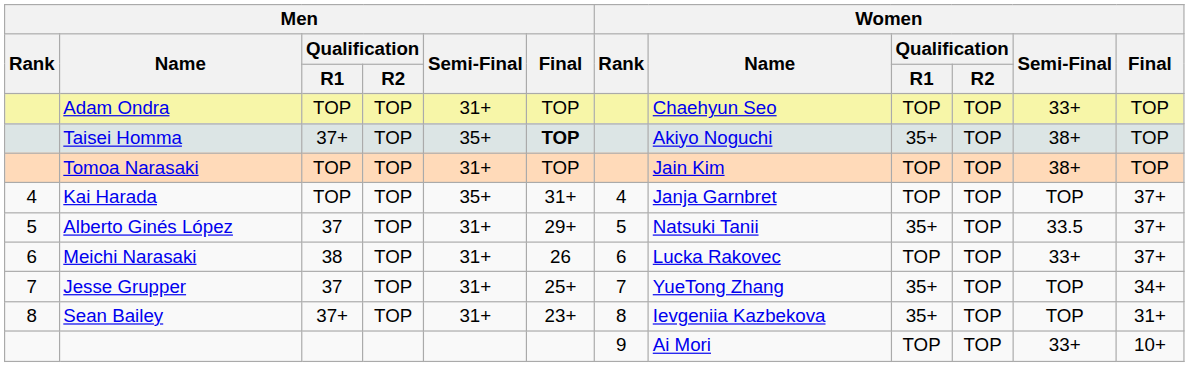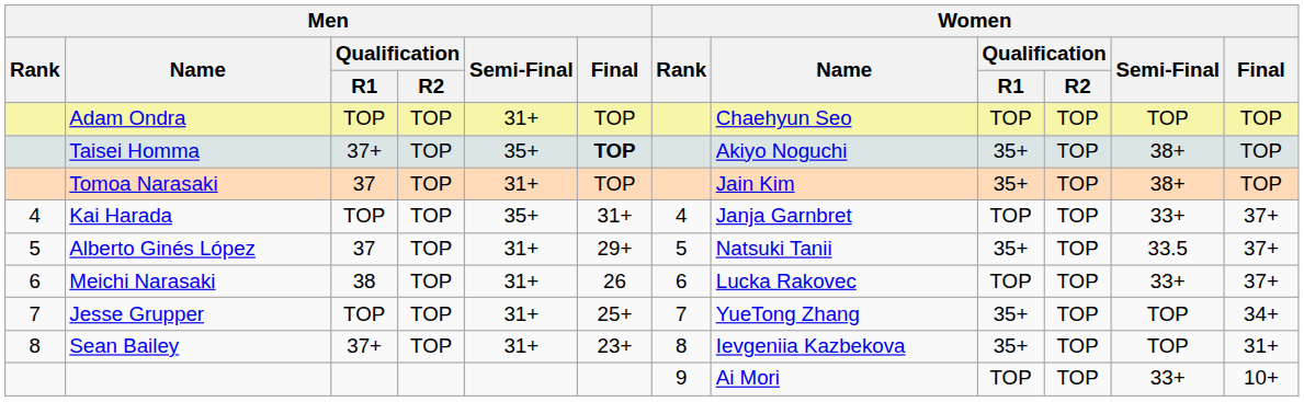Adam Ondra | Women / Semi-Final: 33+ -> TOP
Tomoa Narasaki | Men / Qualification / R1: TOP -> 37
Tomoa Narasaki | Women / Qualification / R1: TOP -> 35+
Kai Harada | Women / Semi-Final: TOP -> 33+
Jesse Grupper | Men / Qualification / R1: 37 -> TOP
